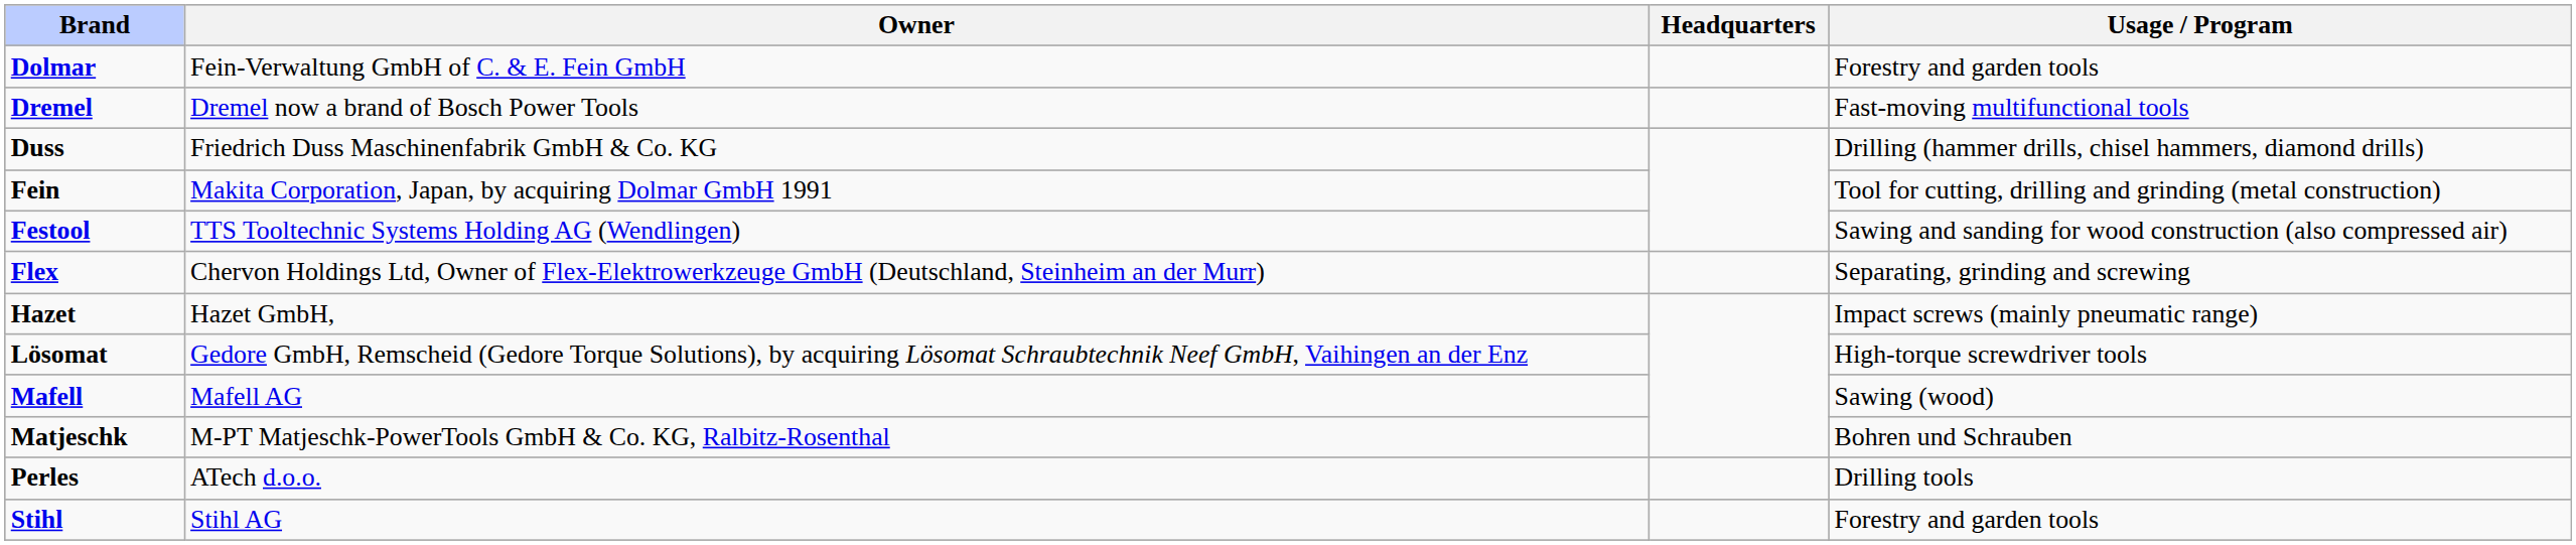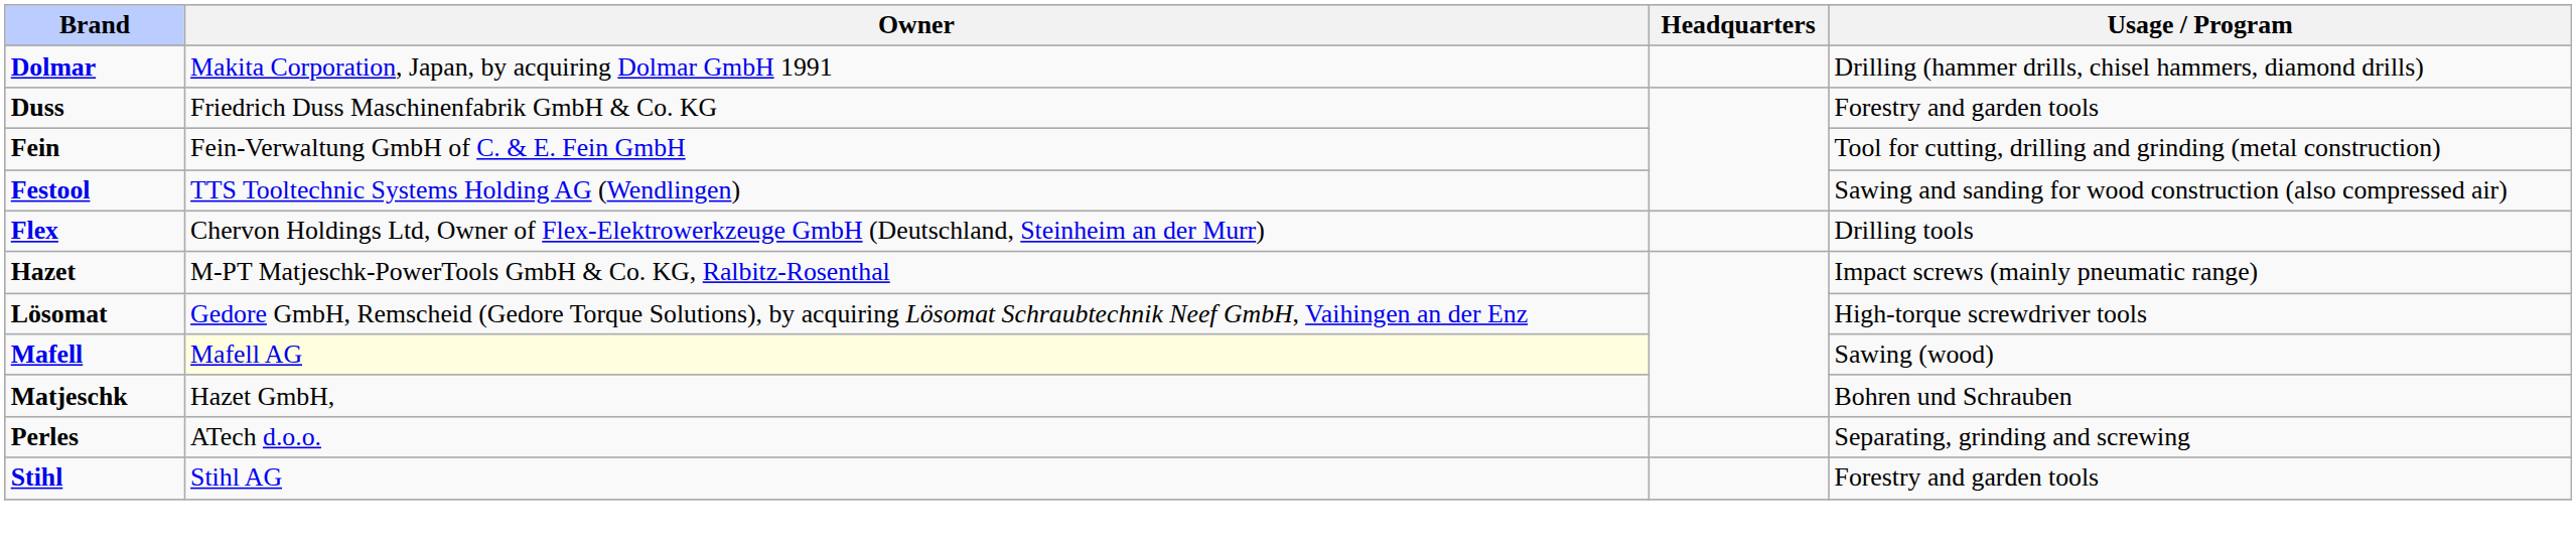Dolmar | Owner: Fein-Verwaltung GmbH of C. & E. Fein GmbH -> Makita Corporation, Japan, by acquiring Dolmar GmbH 1991
Dolmar | Usage / Program: Forestry and garden tools -> Drilling (hammer drills, chisel hammers, diamond drills)
- row: Dremel | Dremel now a brand of Bosch Power Tools | Fast-moving multifunctional tools
Duss | Usage / Program: Drilling (hammer drills, chisel hammers, diamond drills) -> Forestry and garden tools
Fein | Owner: Makita Corporation, Japan, by acquiring Dolmar GmbH 1991 -> Fein-Verwaltung GmbH of C. & E. Fein GmbH
Flex | Usage / Program: Separating, grinding and screwing -> Drilling tools
Hazet | Owner: Hazet GmbH, -> M-PT Matjeschk-PowerTools GmbH & Co. KG, Ralbitz-Rosenthal
Mafell | Owner: no background -> lightyellow background
Matjeschk | Owner: M-PT Matjeschk-PowerTools GmbH & Co. KG, Ralbitz-Rosenthal -> Hazet GmbH,
Perles | Usage / Program: Drilling tools -> Separating, grinding and screwing
